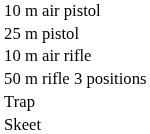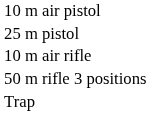- row: Skeet
